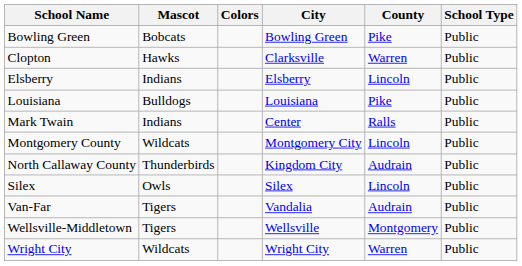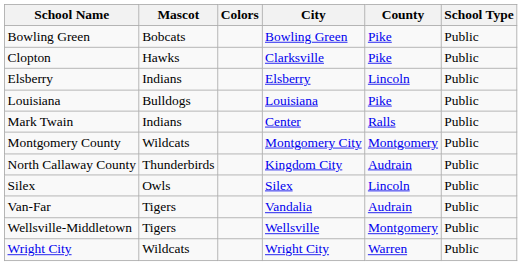Clopton | County: Warren -> Pike
Montgomery County | County: Lincoln -> Montgomery
